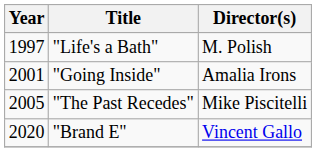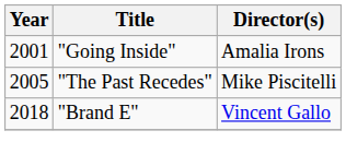- row: 1997 | "Life's a Bath" | M. Polish
"Brand E" | Year: 2020 -> 2018
